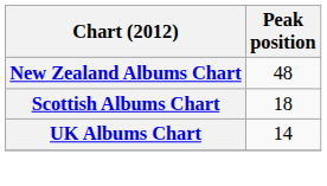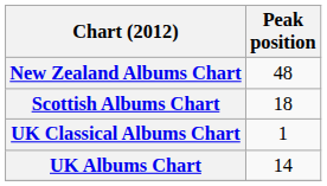+ row: UK Classical Albums Chart | 1
